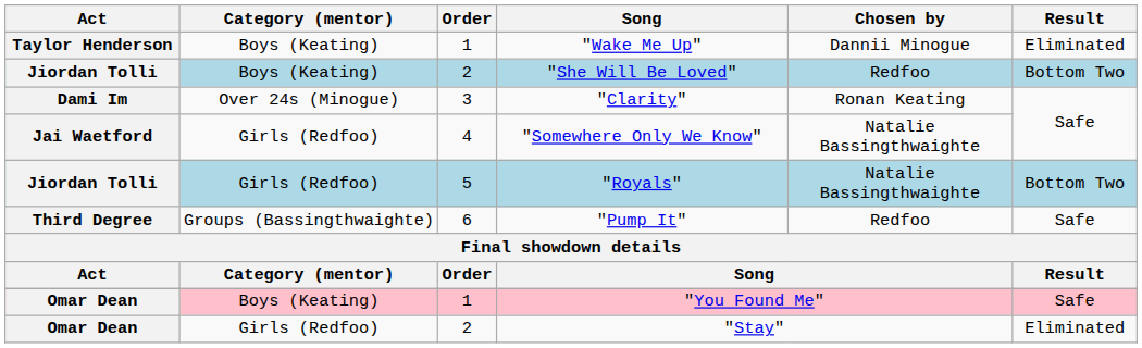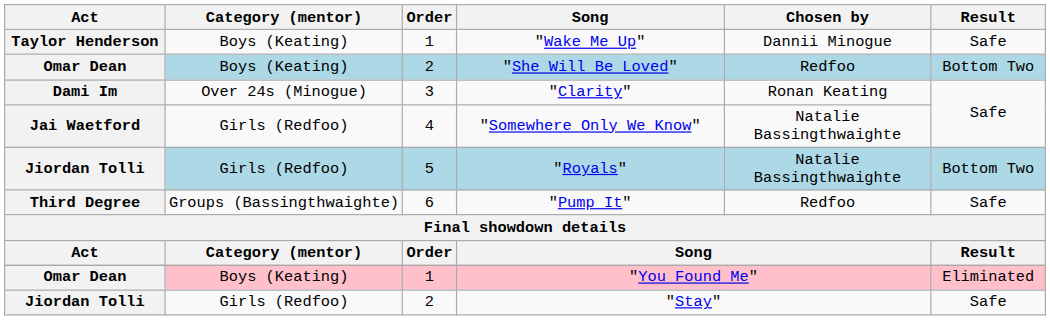"Wake Me Up" | Result: Eliminated -> Safe
"She Will Be Loved" | Act: Jiordan Tolli -> Omar Dean
"You Found Me" | Result: Safe -> Eliminated
"Stay" | Act: Omar Dean -> Jiordan Tolli
"Stay" | Result: Eliminated -> Safe
